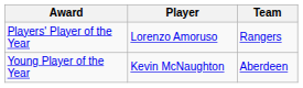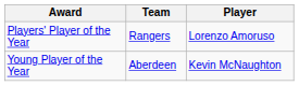columns swapped: Player <-> Team
